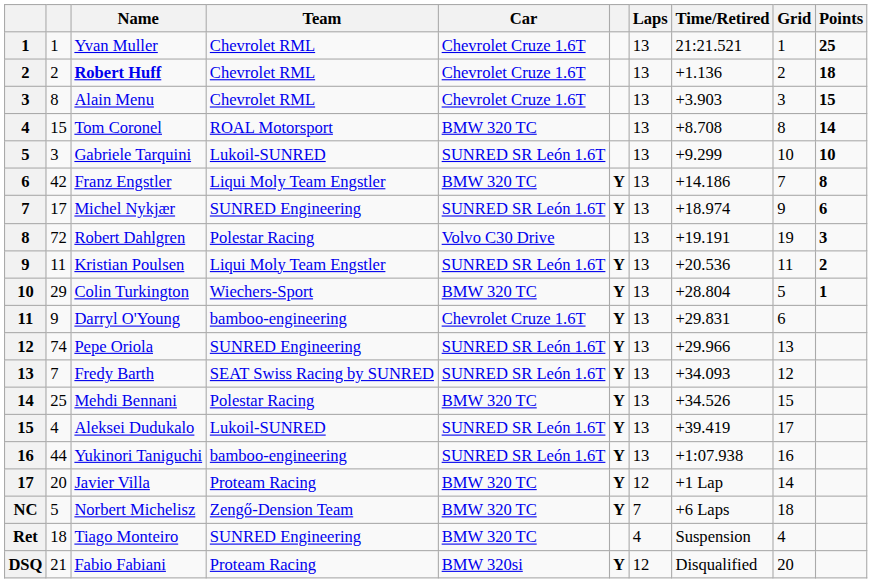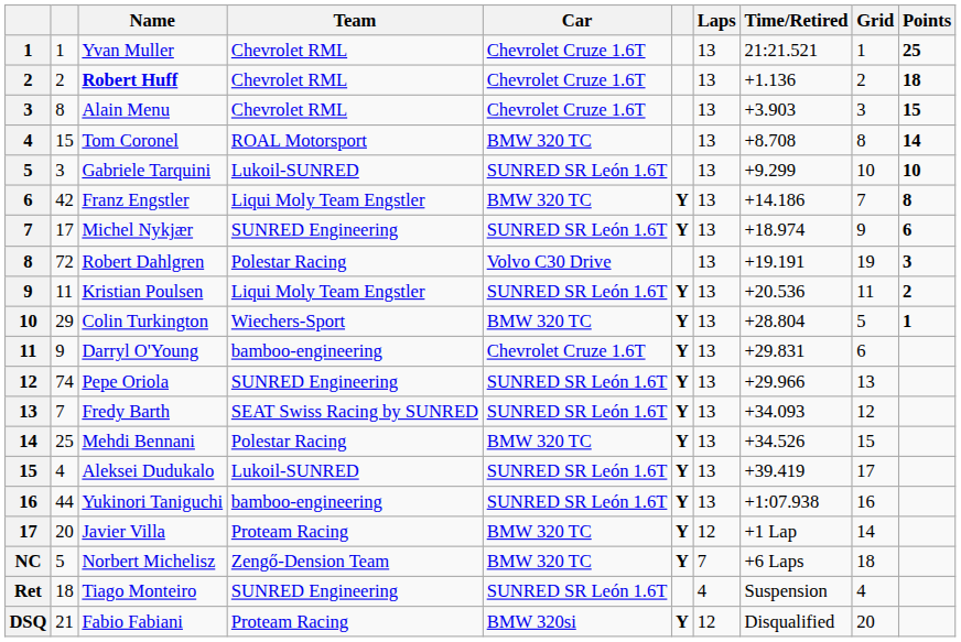Tiago Monteiro | Car: BMW 320 TC -> SUNRED SR León 1.6T
